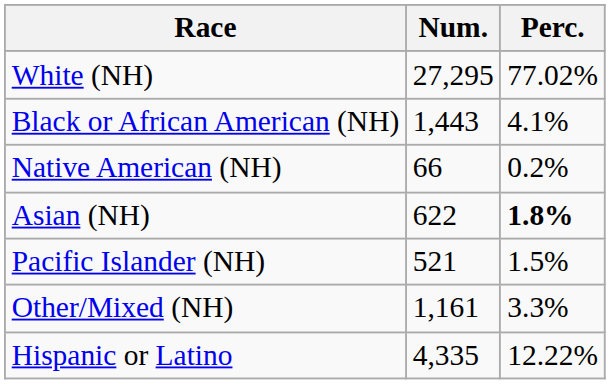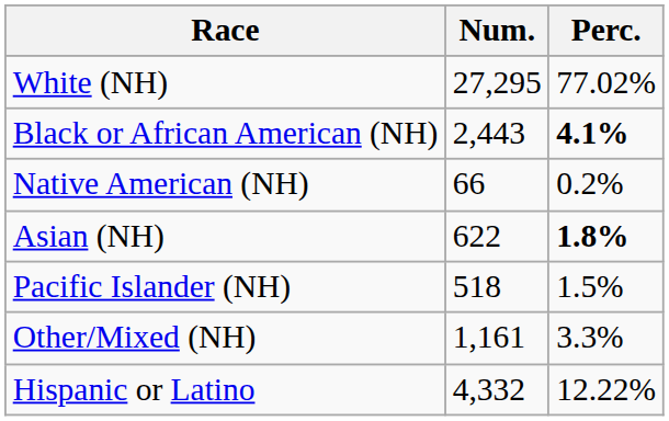Black or African American (NH) | Num.: 1,443 -> 2,443
Black or African American (NH) | Perc.: normal -> bold
Pacific Islander (NH) | Num.: 521 -> 518
Hispanic or Latino | Num.: 4,335 -> 4,332
